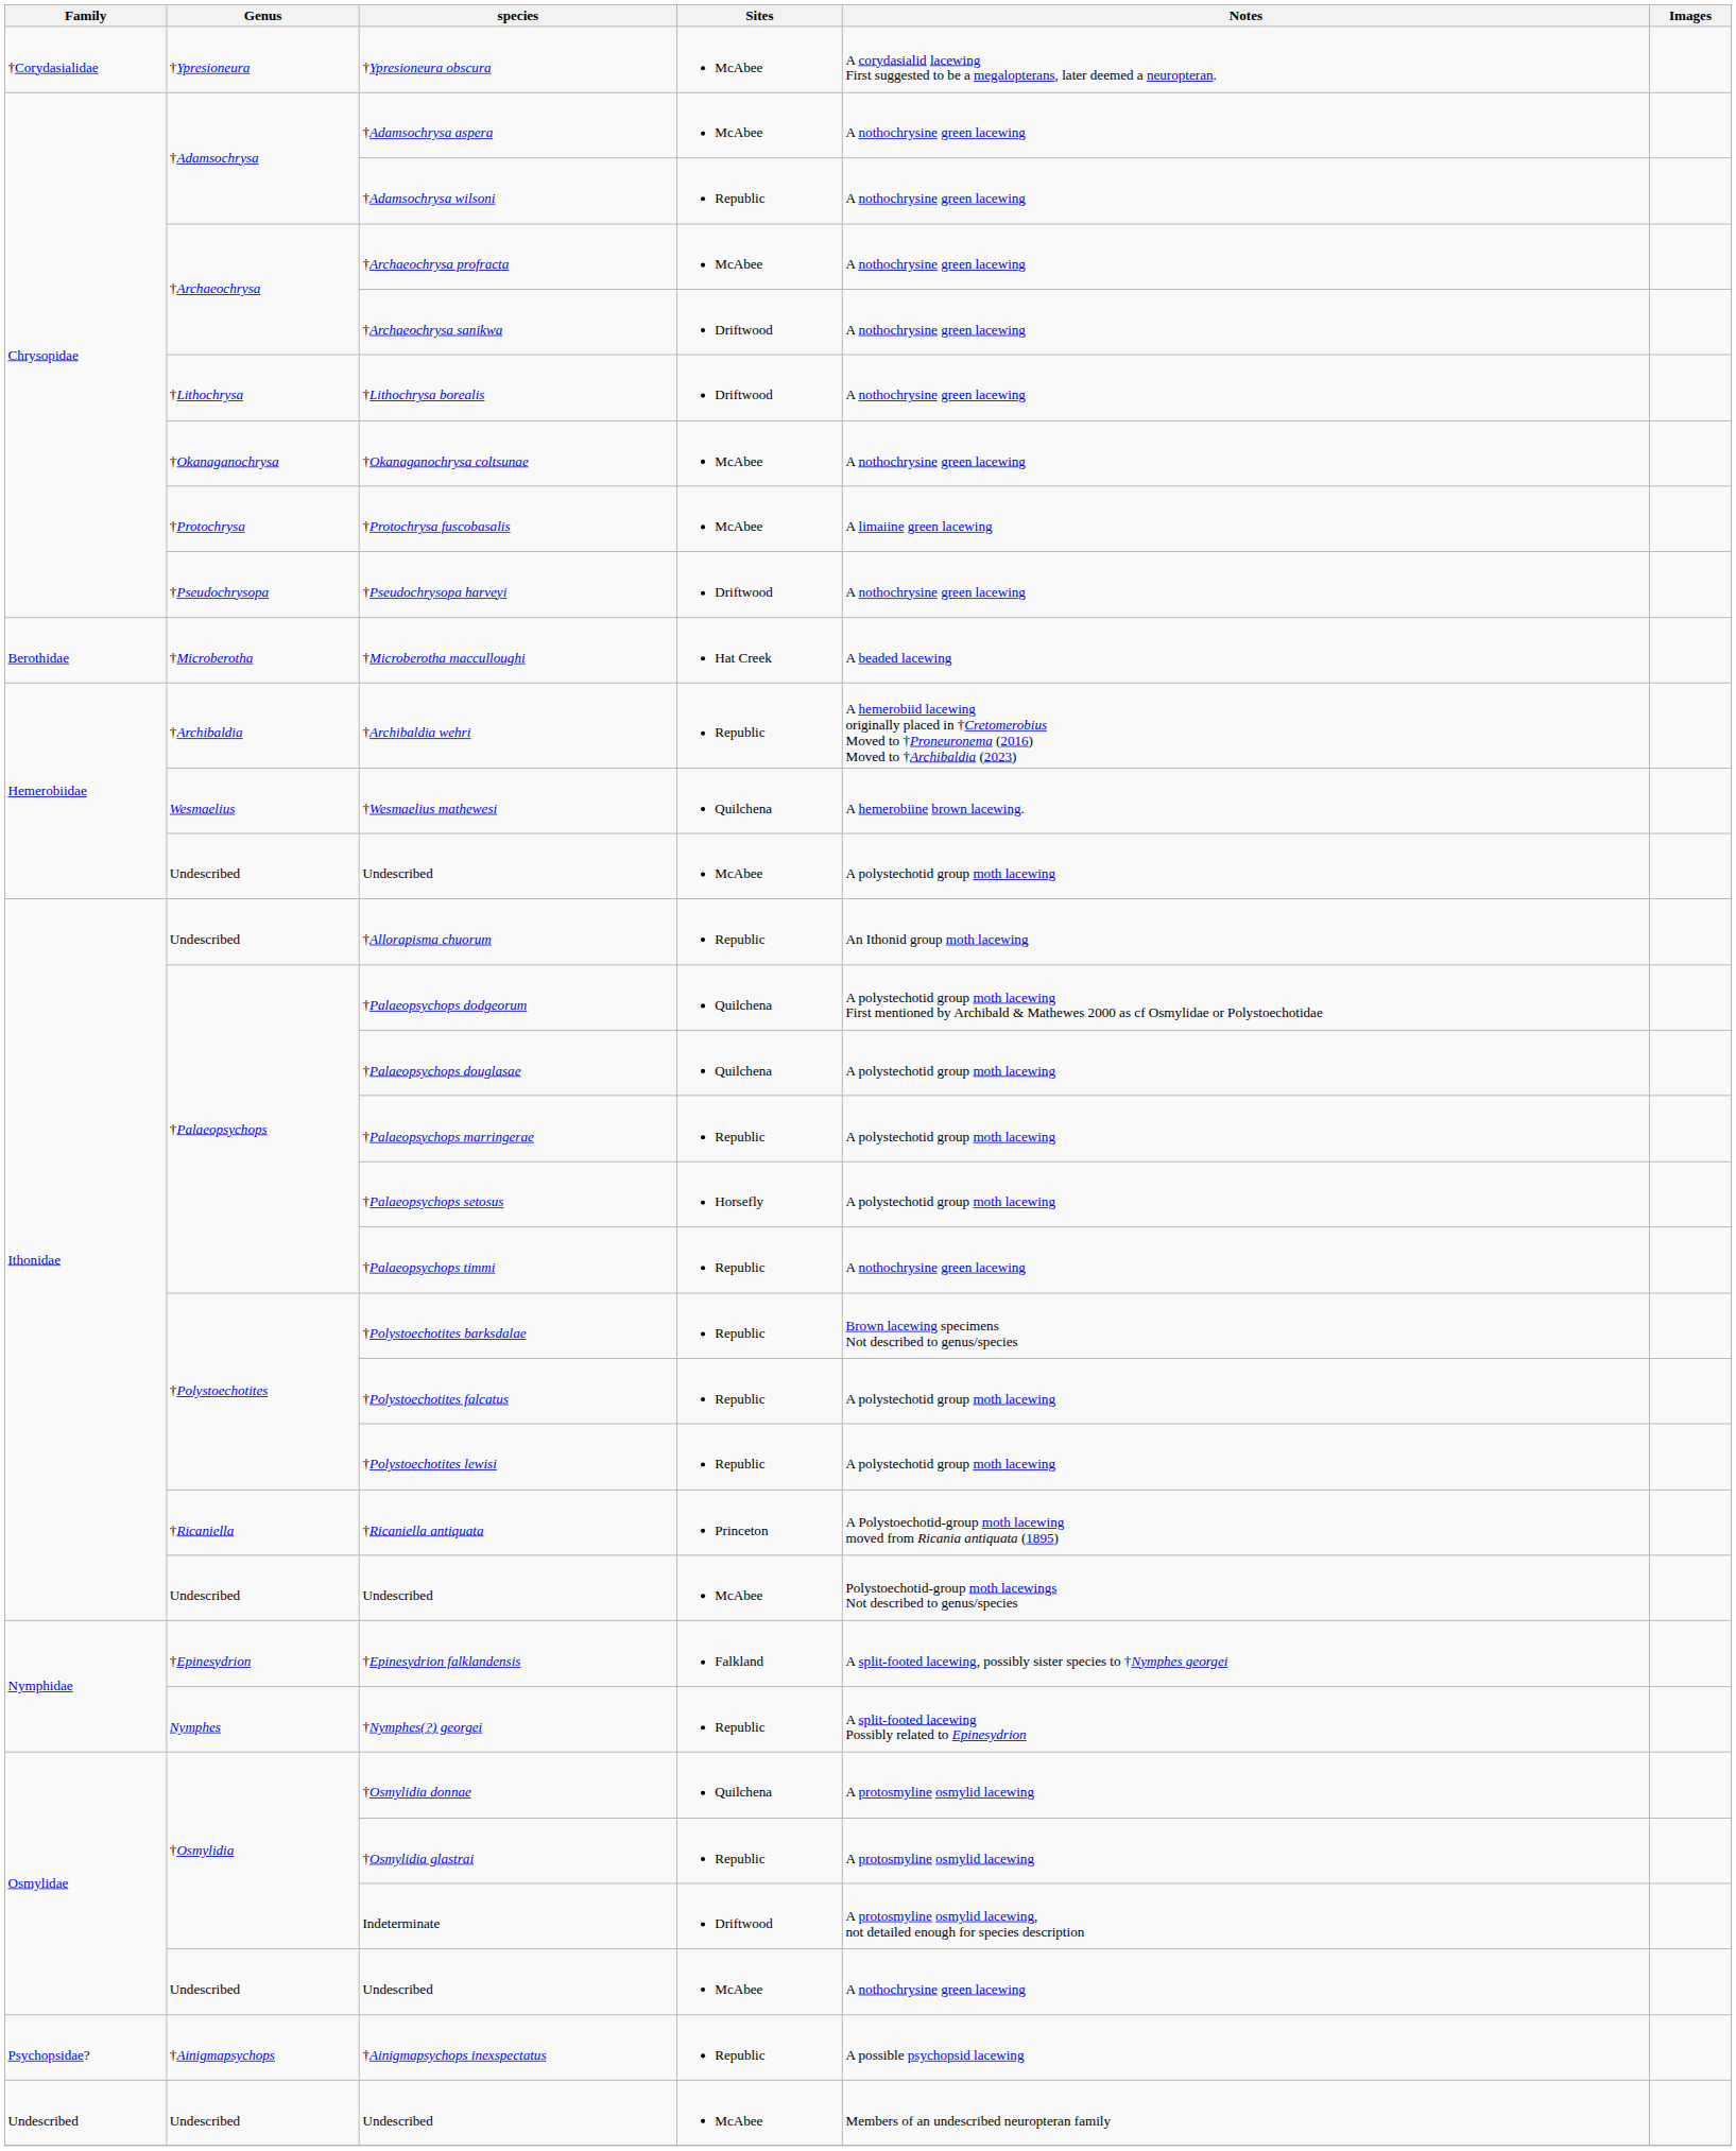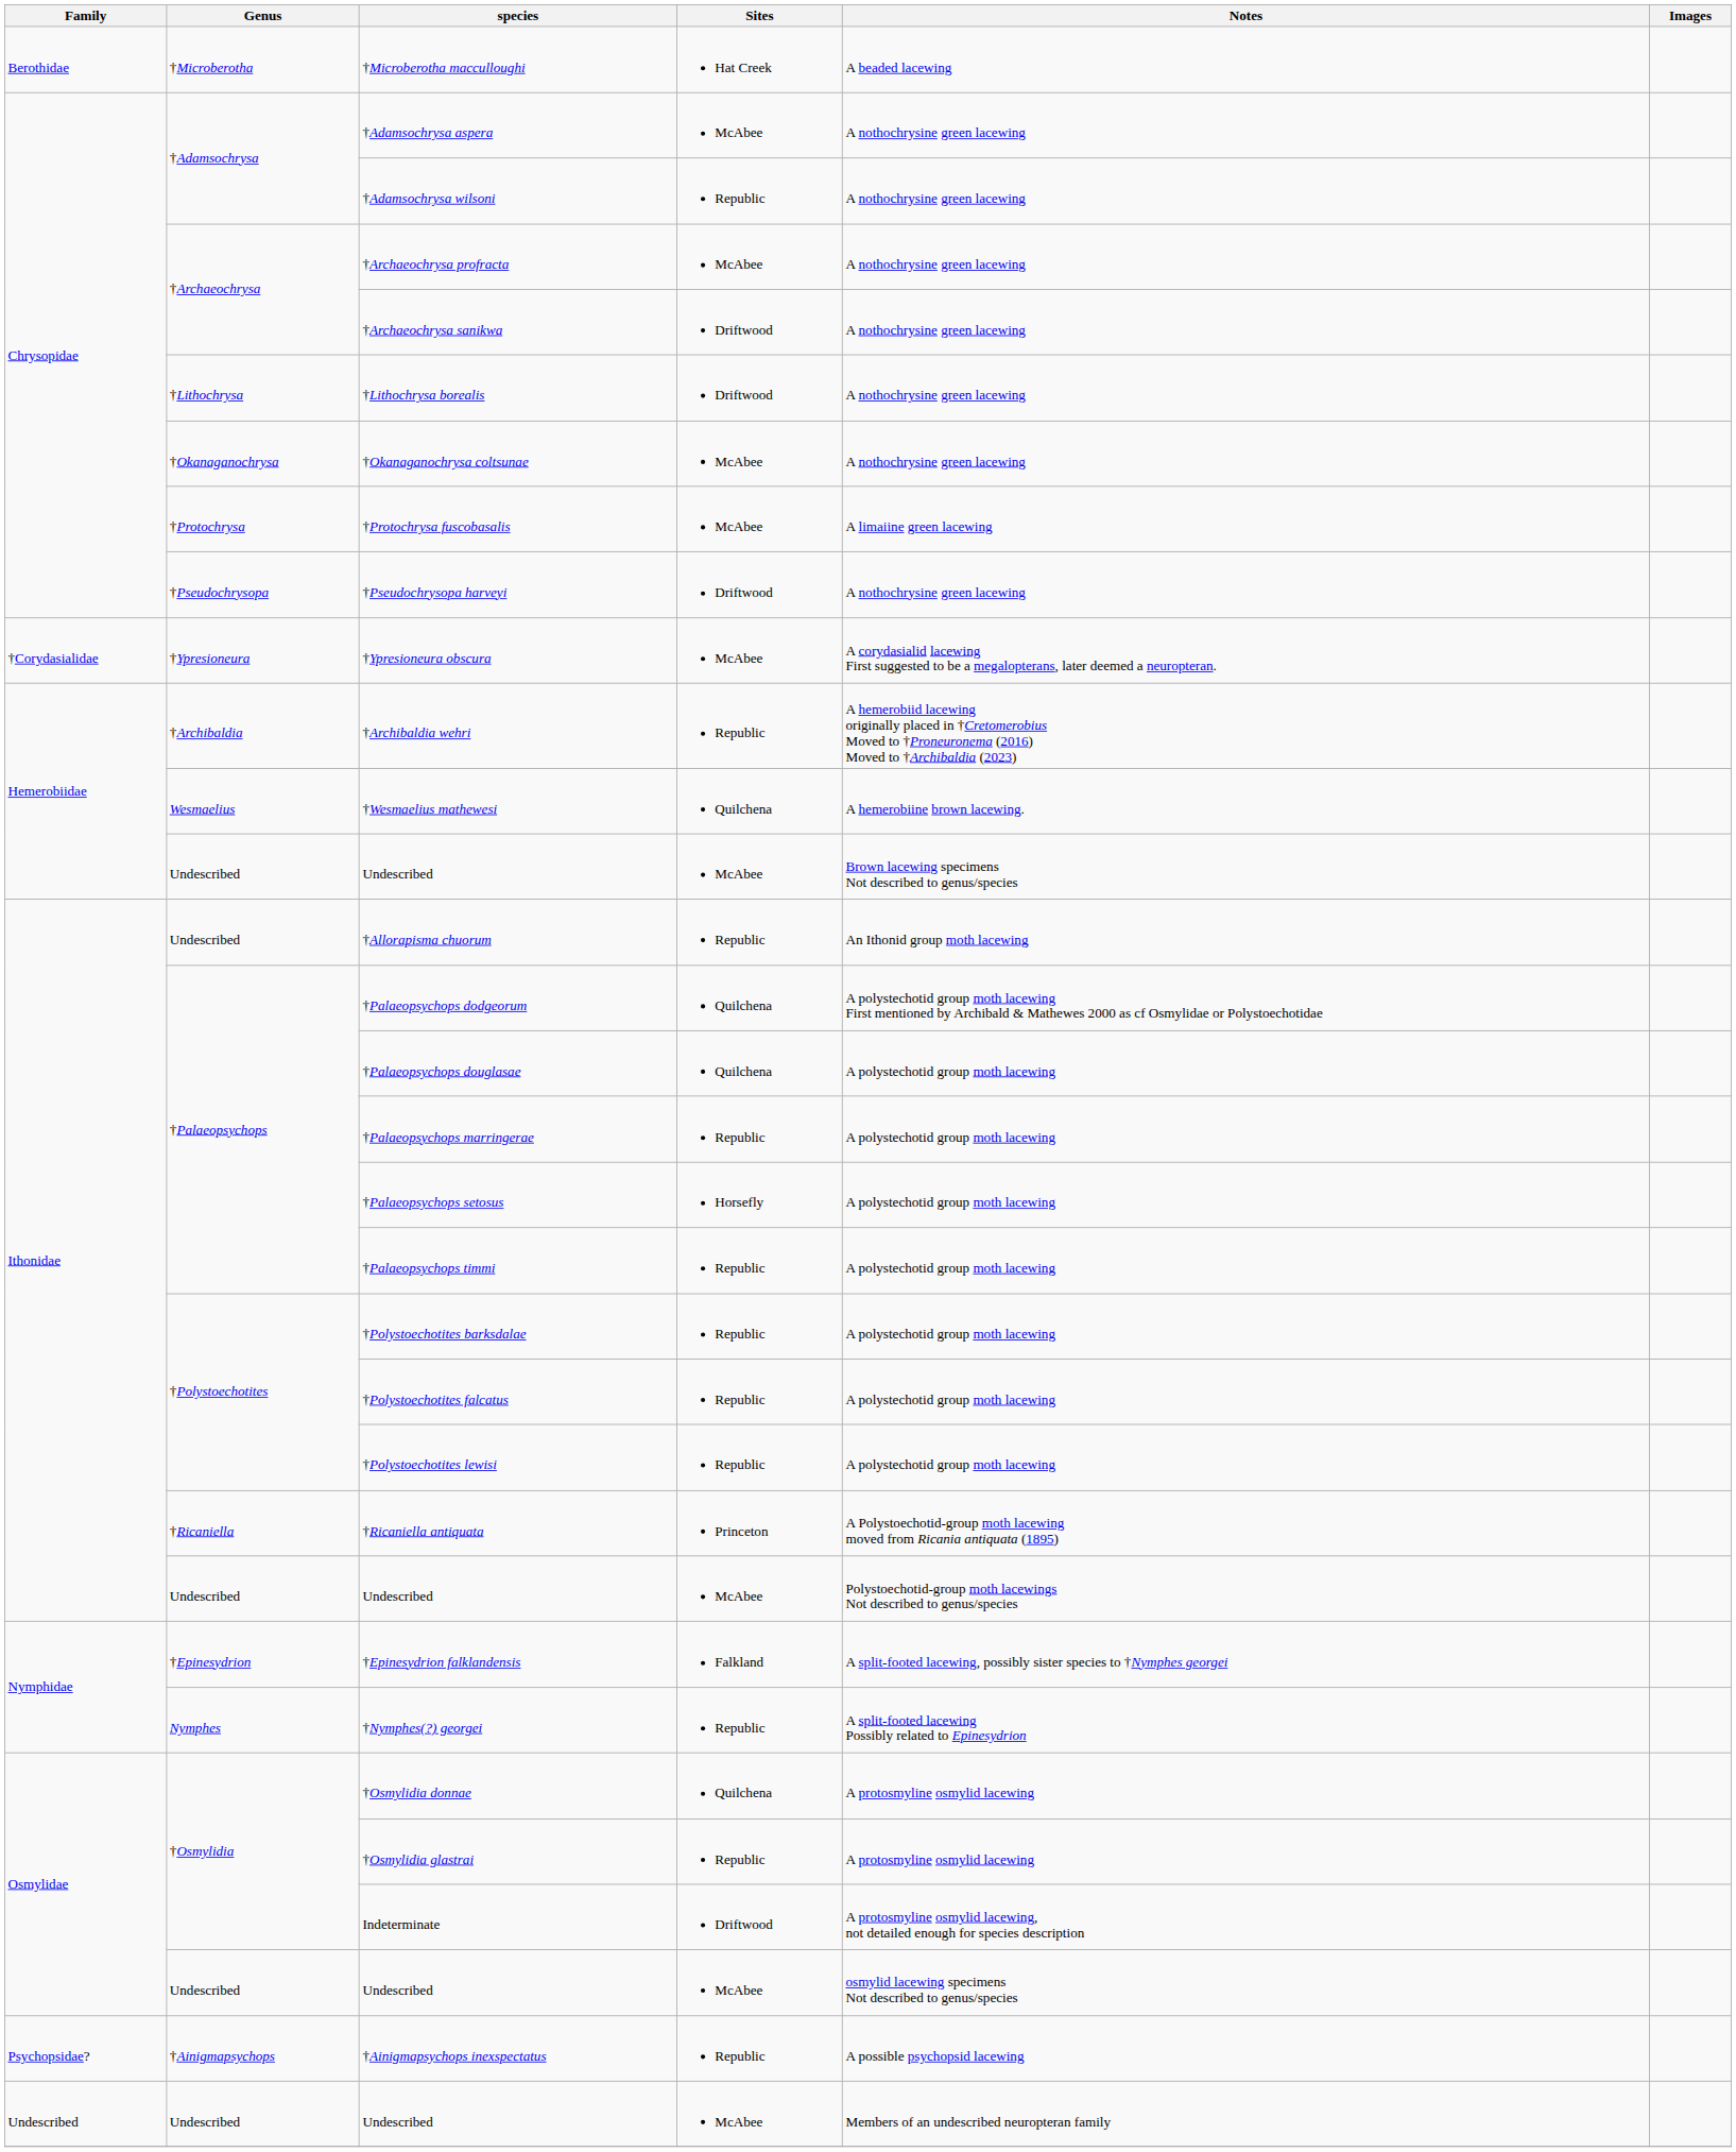rows swapped: †Microberotha macculloughi <-> †Ypresioneura obscura
Hemerobiidae / Undescribed | Notes: A polystechotid group moth lacewing -> Brown lacewing specimens Not described to genus/species
†Palaeopsychops timmi | Notes: A nothochrysine green lacewing -> A polystechotid group moth lacewing
†Polystoechotites barksdalae | Notes: Brown lacewing specimens Not described to genus/species -> A polystechotid group moth lacewing
Osmylidae / Undescribed | Notes: A nothochrysine green lacewing -> osmylid lacewing specimens Not described to genus/species
